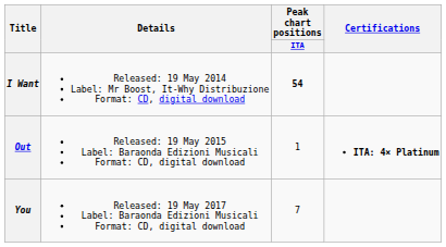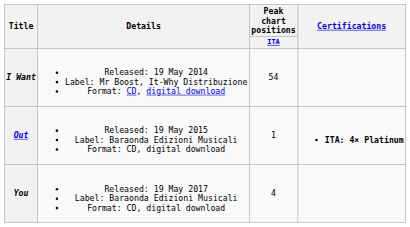I Want | Peak chart positions / ITA: bold -> normal
You | Peak chart positions / ITA: 7 -> 4
